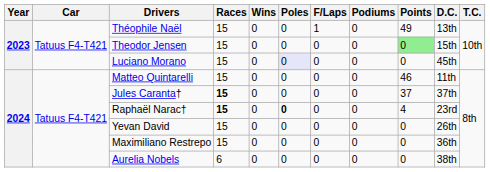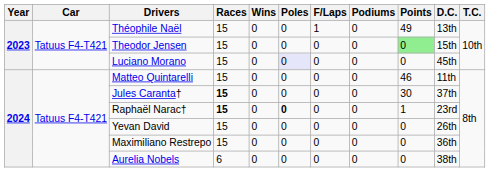Jules Caranta† | Points: 37 -> 30
Raphaël Narac† | Points: 4 -> 1
